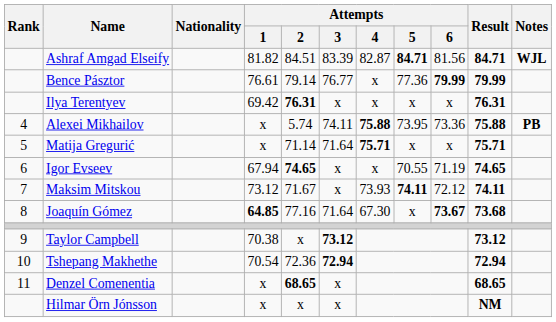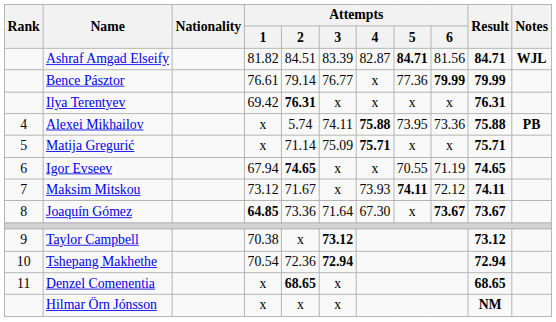Matija Gregurić | Attempts / 3: 71.64 -> 75.09
Joaquín Gómez | Attempts / 2: 77.16 -> 73.36
Joaquín Gómez | Result: 73.68 -> 73.67
